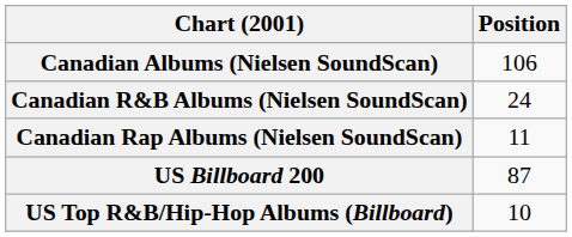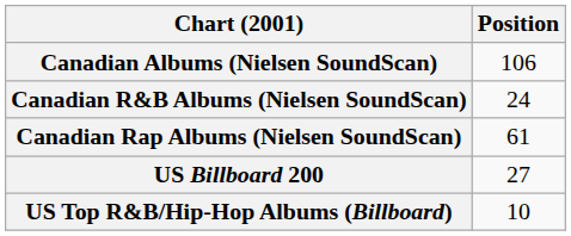Canadian Rap Albums (Nielsen SoundScan) | Position: 11 -> 61
US Billboard 200 | Position: 87 -> 27
